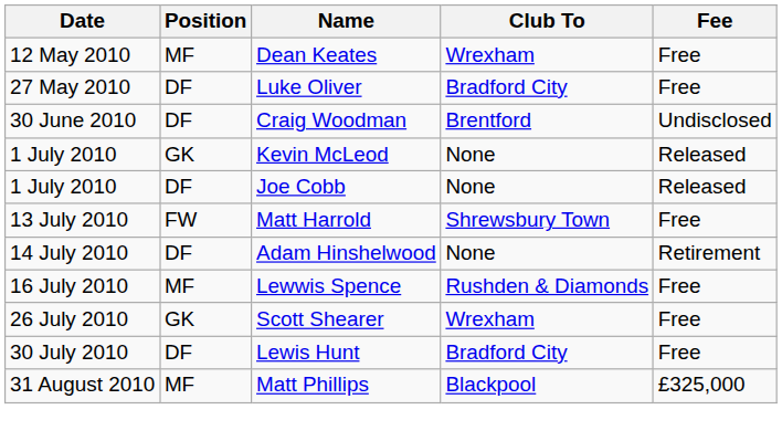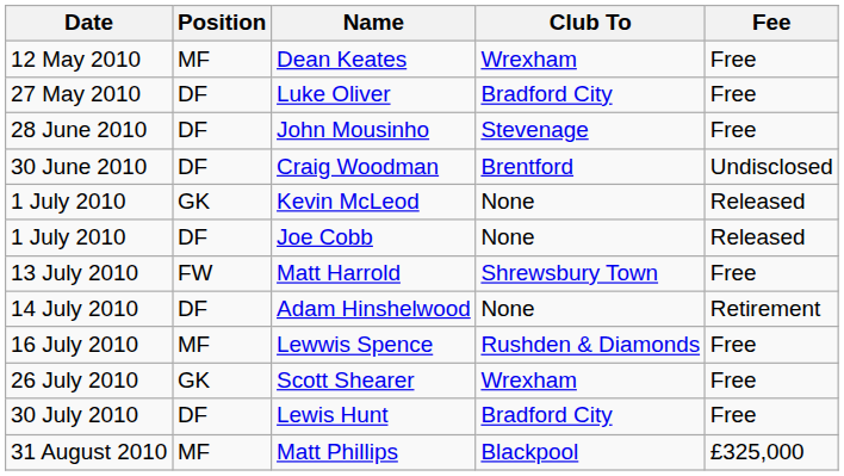+ row: 28 June 2010 | DF | John Mousinho | Stevenage | Free
